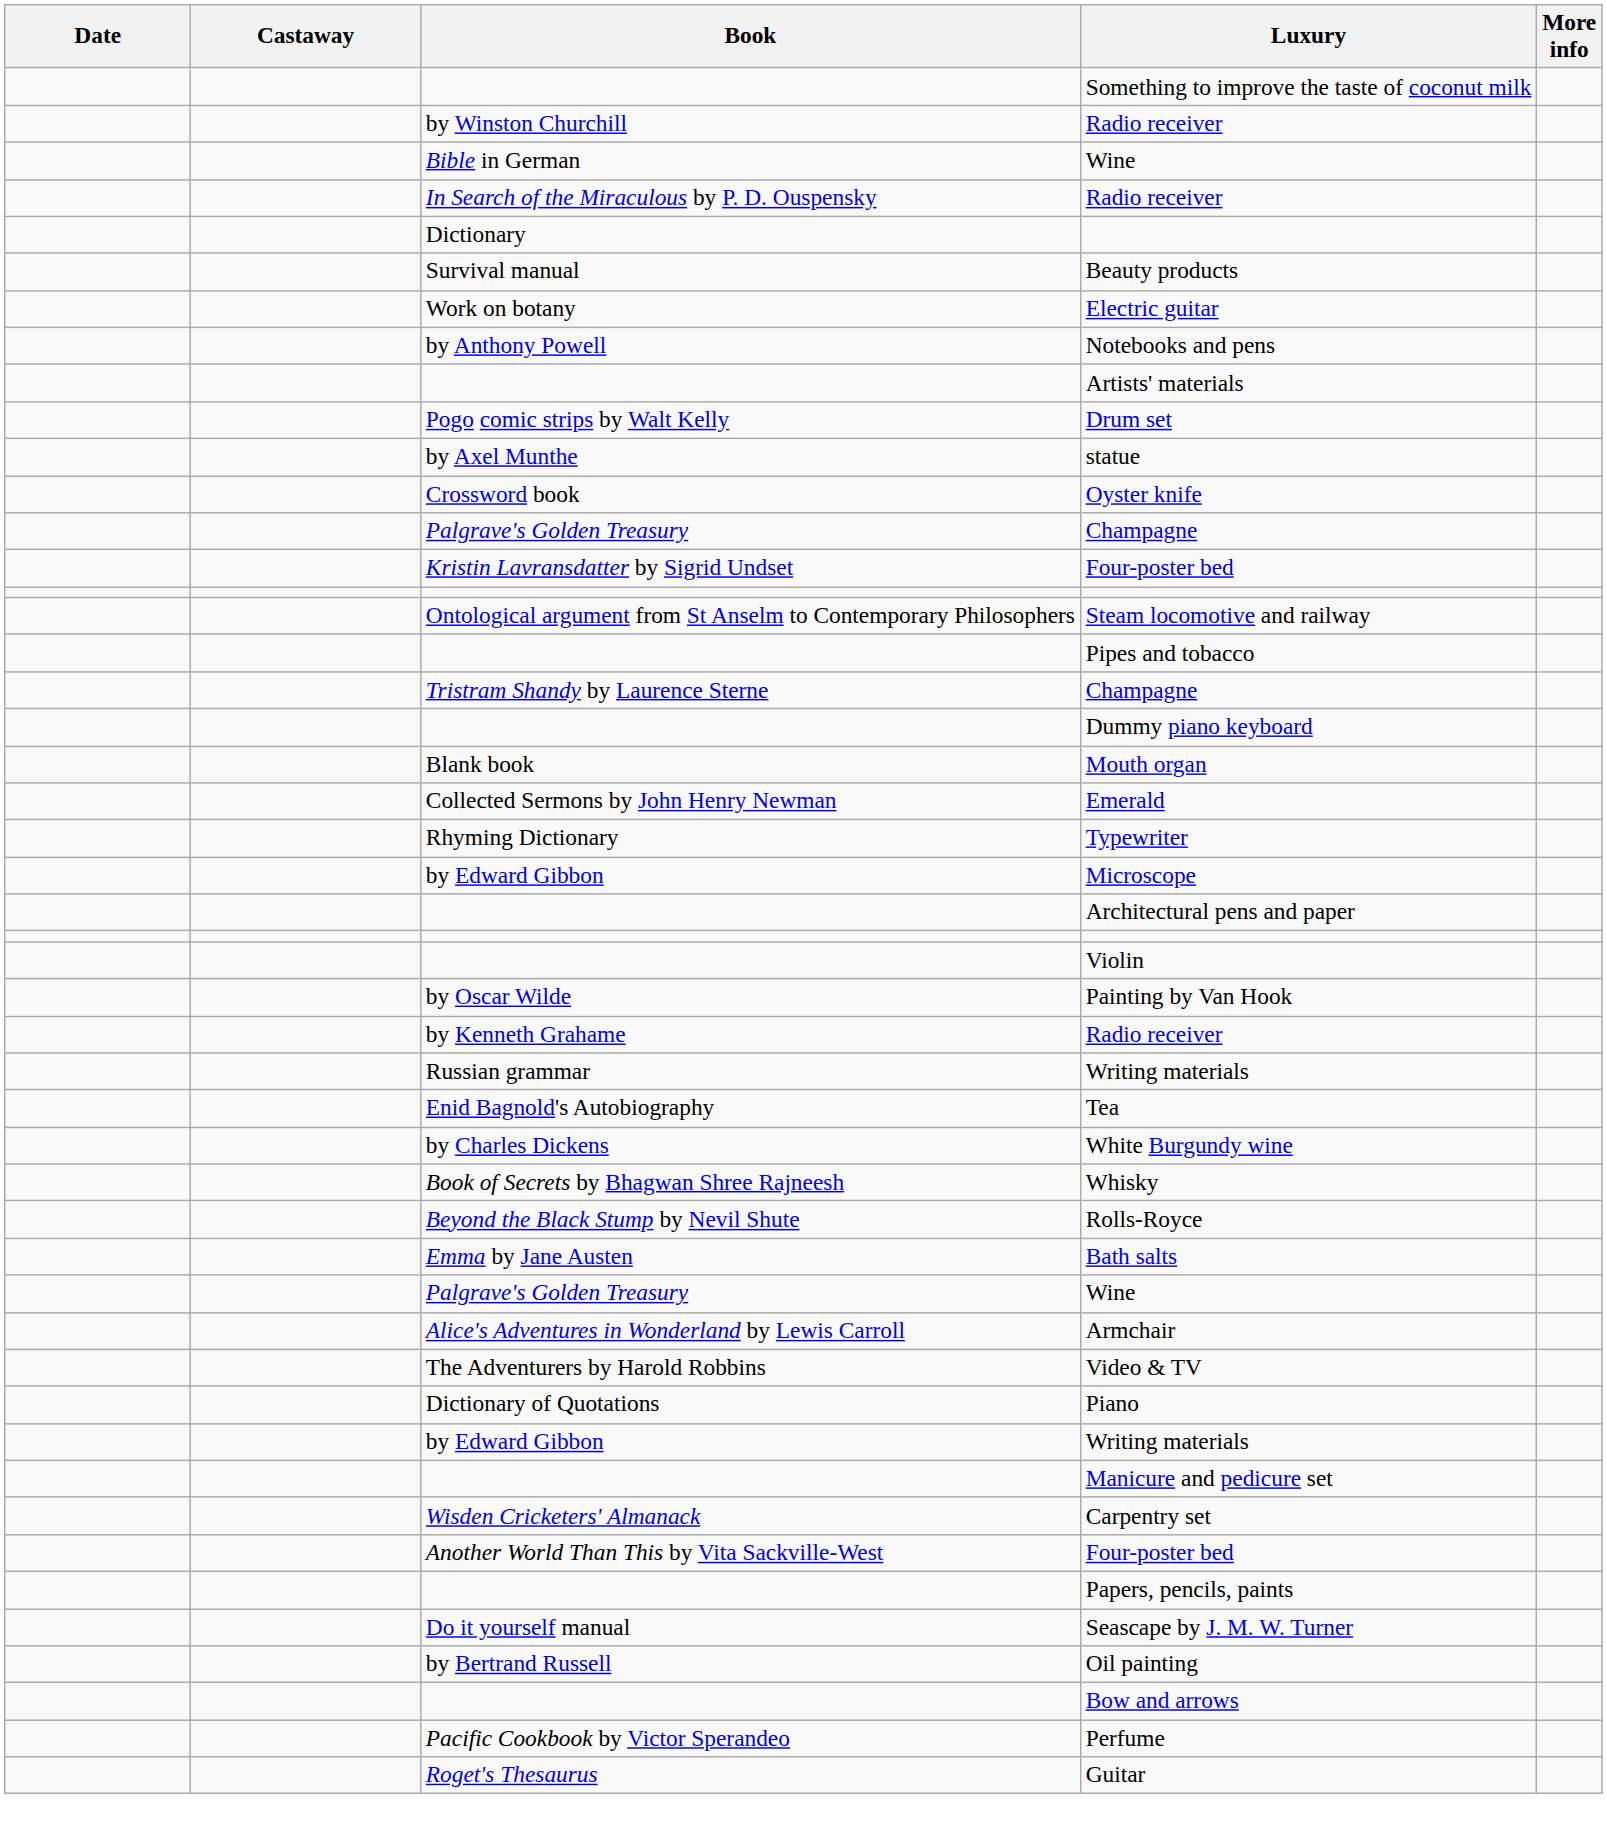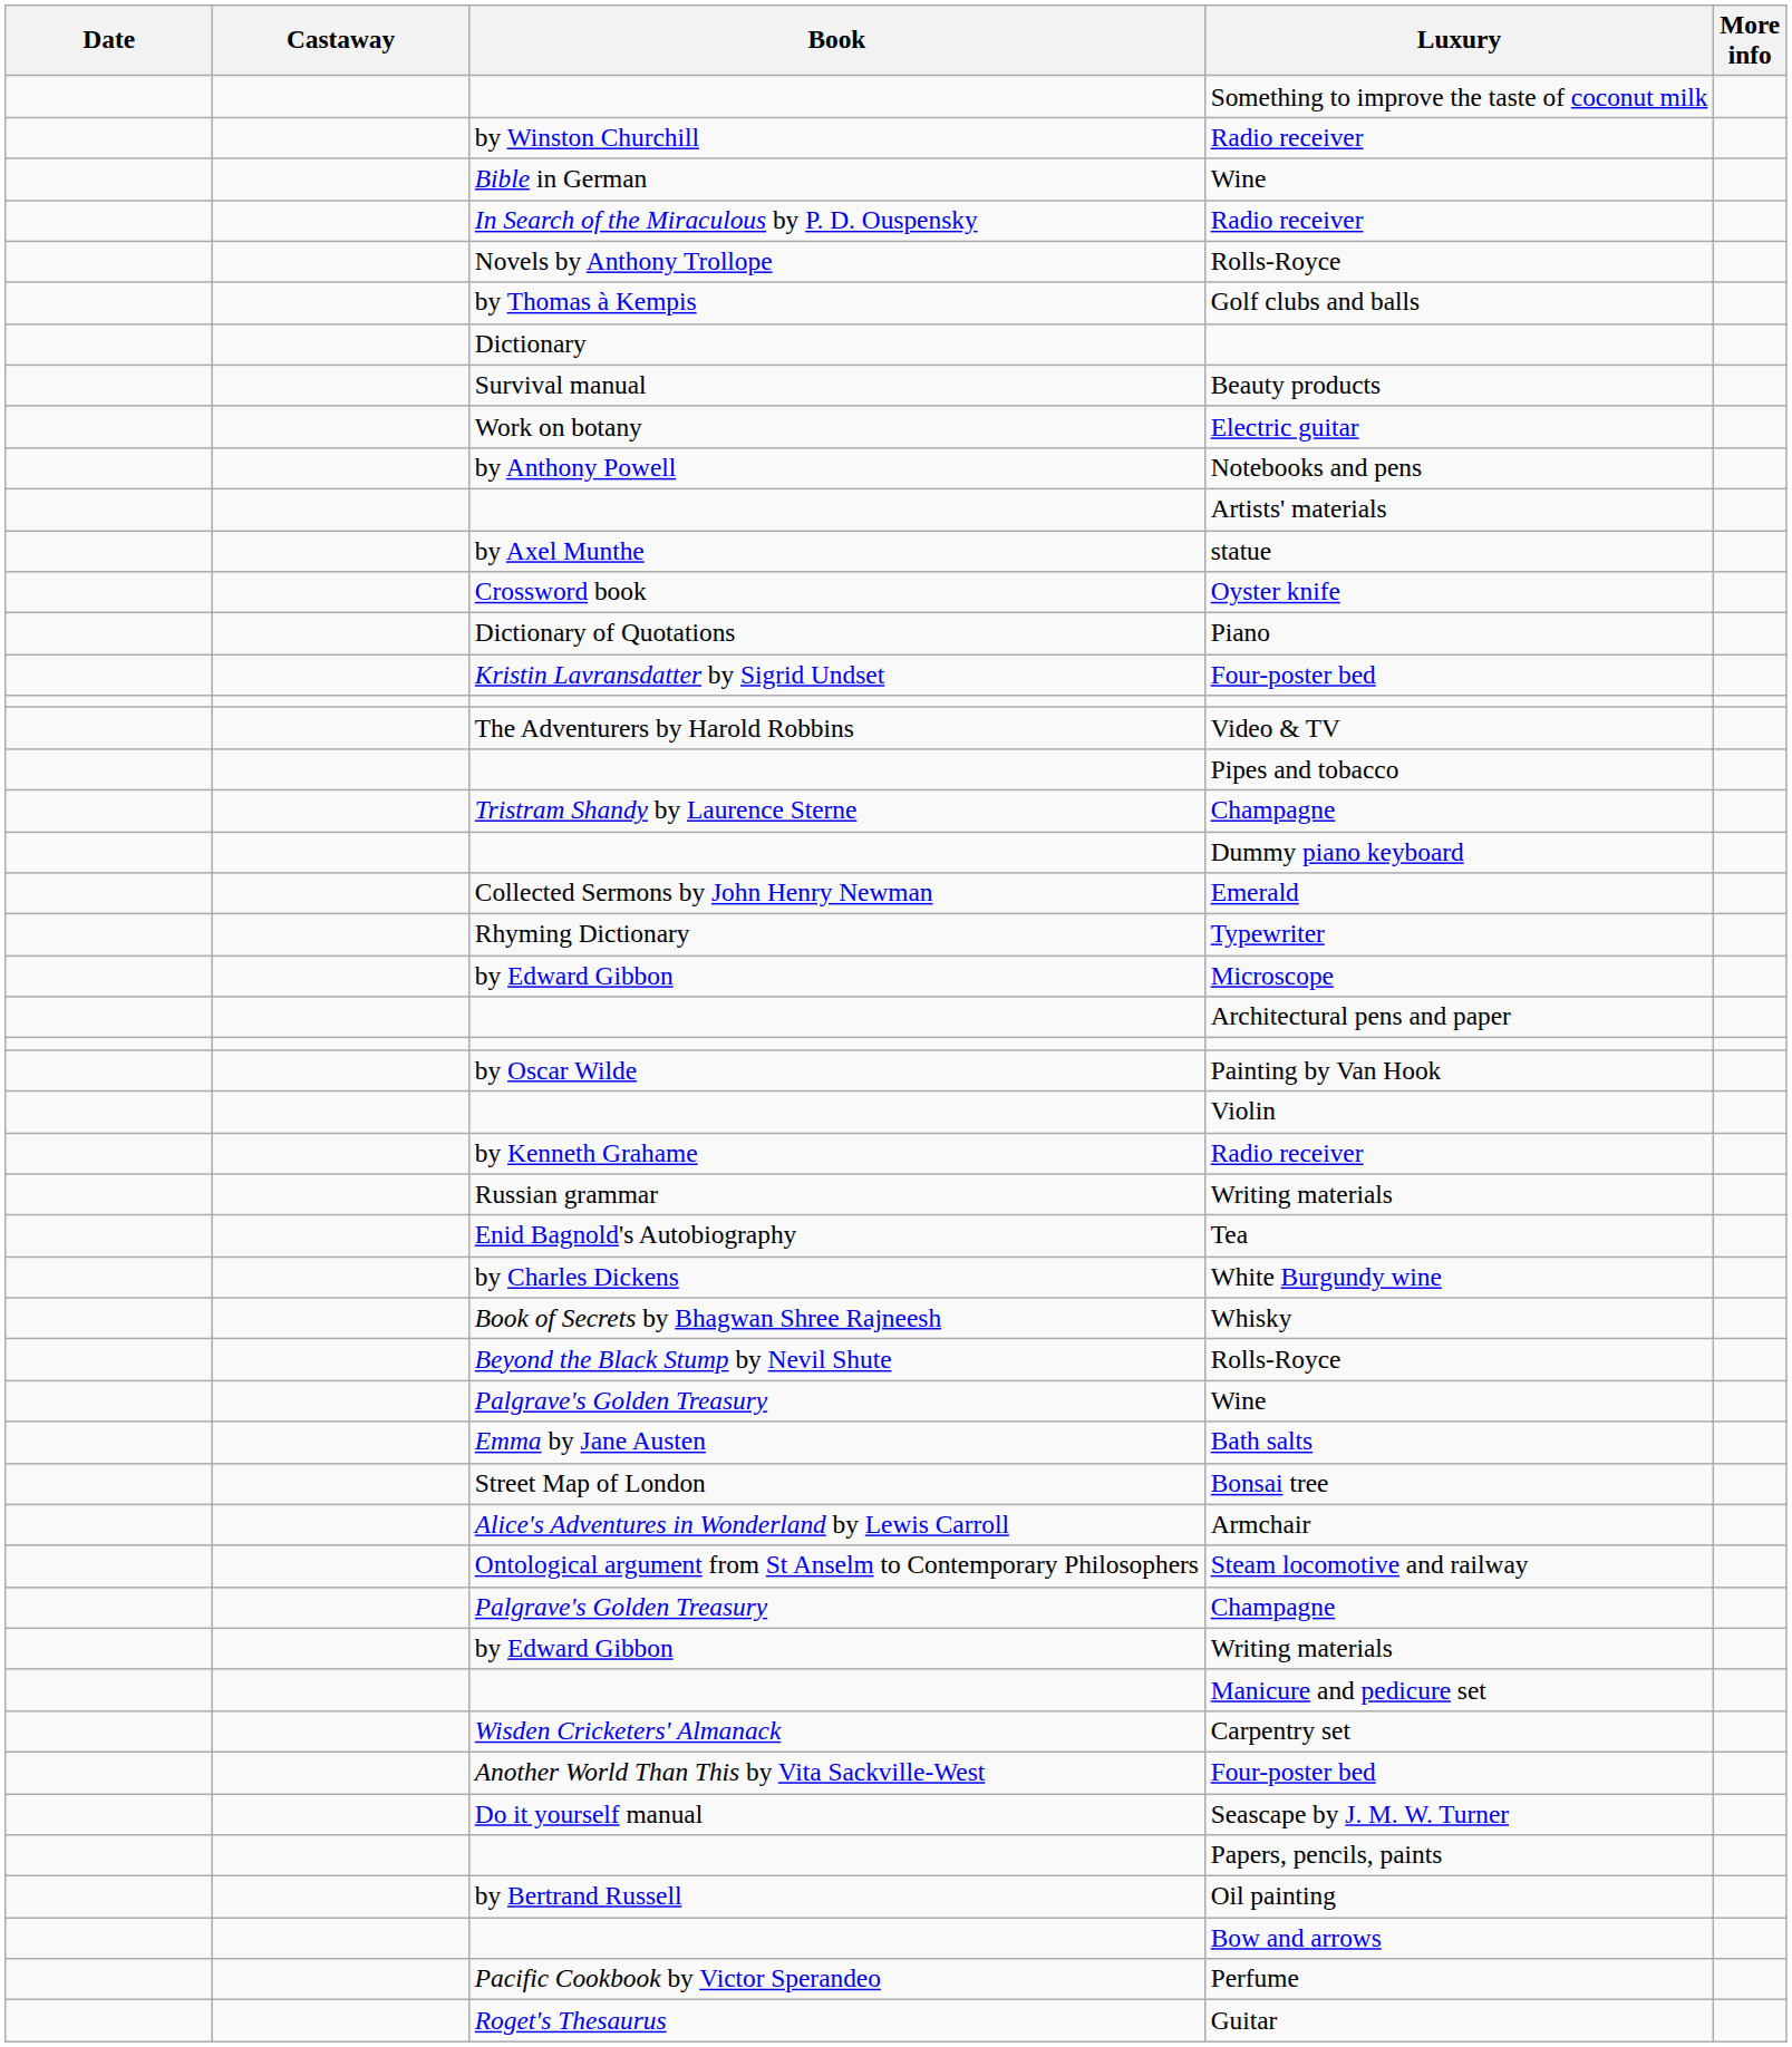+ row: Novels by Anthony Trollope | Rolls-Royce
+ row: by Thomas à Kempis | Golf clubs and balls
- row: Pogo comic strips by Walt Kelly | Drum set
rows swapped: Palgrave's Golden Treasury / Champagne <-> Piano
rows swapped: Video & TV <-> Steam locomotive and railway
- row: Blank book | Mouth organ
rows swapped: Painting by Van Hook <-> Violin
rows swapped: Palgrave's Golden Treasury / Wine <-> Bath salts
+ row: Street Map of London | Bonsai tree
rows swapped: Seascape by J. M. W. Turner <-> Papers, pencils, paints
